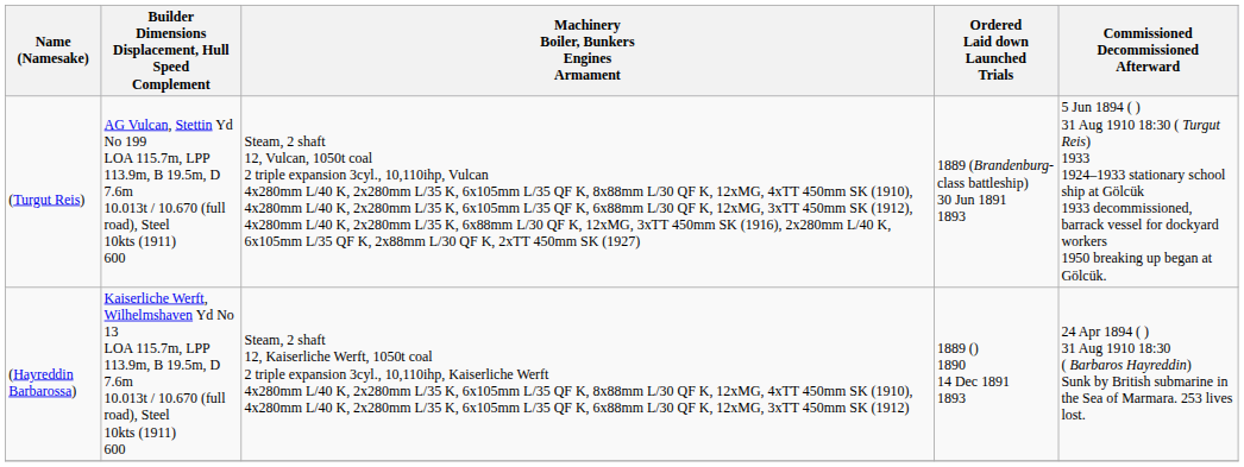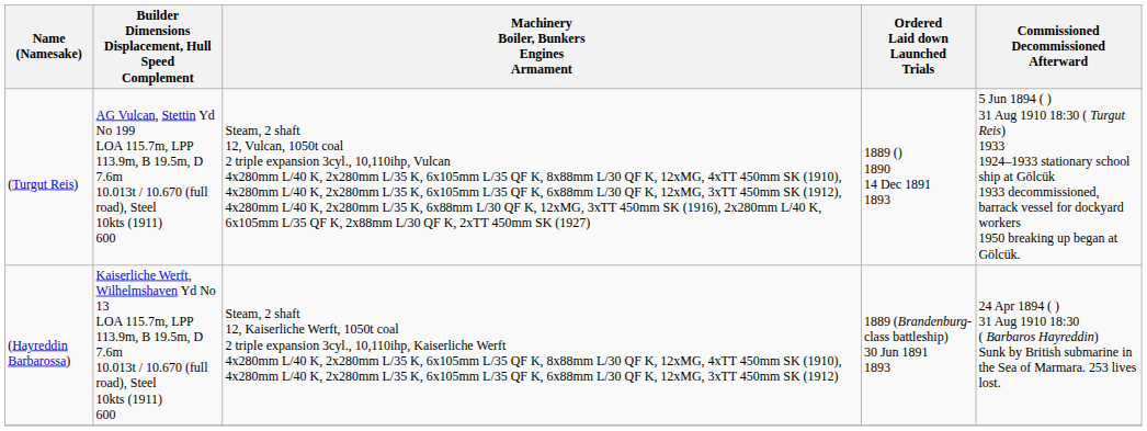(Turgut Reis) | Ordered Laid down Launched Trials: 1889 (Brandenburg-class battleship) 30 Jun 1891 1893 -> 1889 () 1890 14 Dec 1891 1893
(Hayreddin Barbarossa) | Ordered Laid down Launched Trials: 1889 () 1890 14 Dec 1891 1893 -> 1889 (Brandenburg-class battleship) 30 Jun 1891 1893
